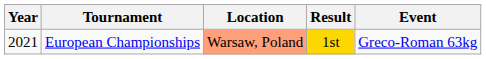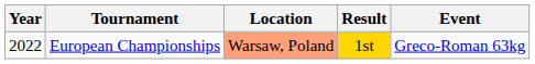European Championships | Year: 2021 -> 2022
